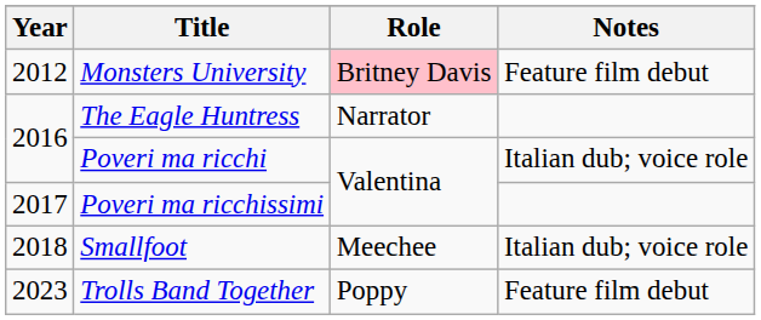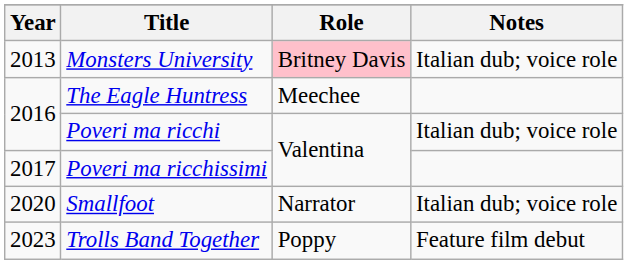Monsters University | Year: 2012 -> 2013
Monsters University | Notes: Feature film debut -> Italian dub; voice role
The Eagle Huntress | Role: Narrator -> Meechee
Smallfoot | Year: 2018 -> 2020
Smallfoot | Role: Meechee -> Narrator
